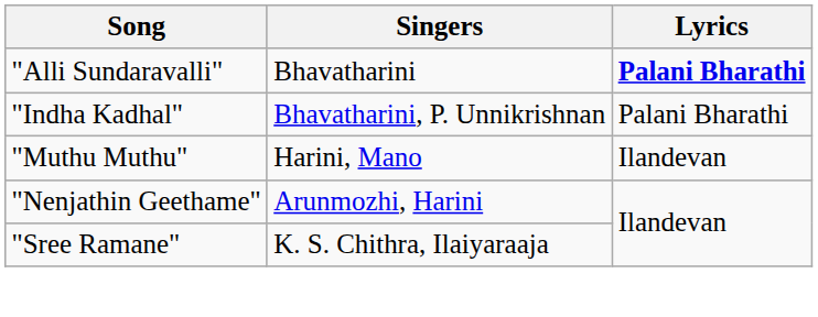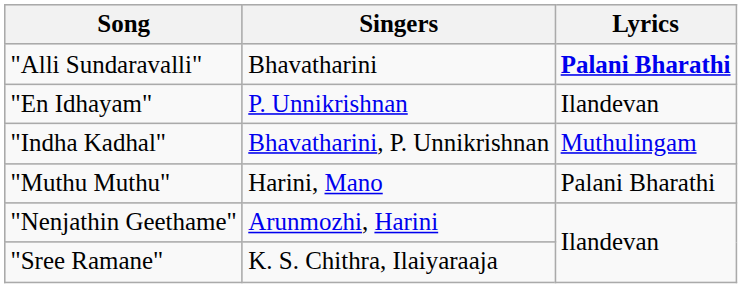+ row: "En Idhayam" | P. Unnikrishnan | Ilandevan
"Indha Kadhal" | Lyrics: Palani Bharathi -> Muthulingam
"Muthu Muthu" | Lyrics: Ilandevan -> Palani Bharathi
